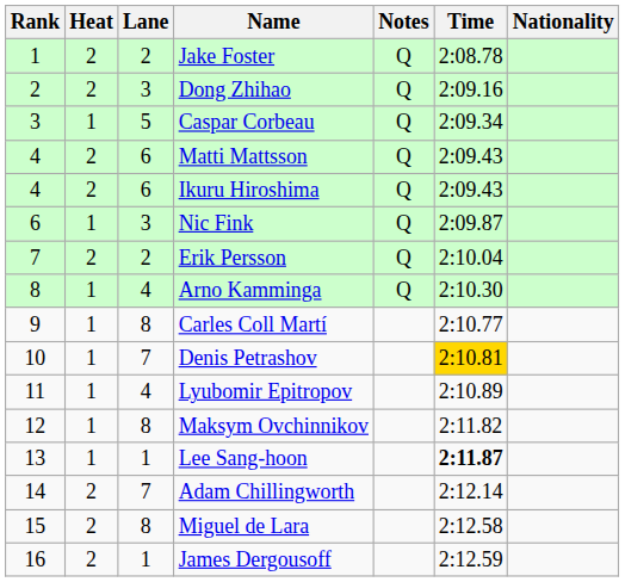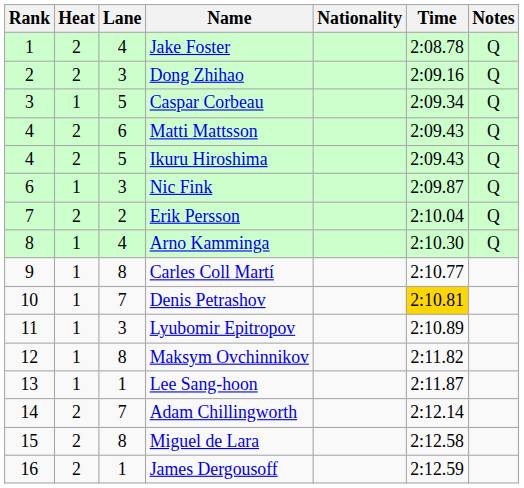columns swapped: Nationality <-> Notes
Jake Foster | Lane: 2 -> 4
Ikuru Hiroshima | Lane: 6 -> 5
Lyubomir Epitropov | Lane: 4 -> 3
Lee Sang-hoon | Time: bold -> normal
